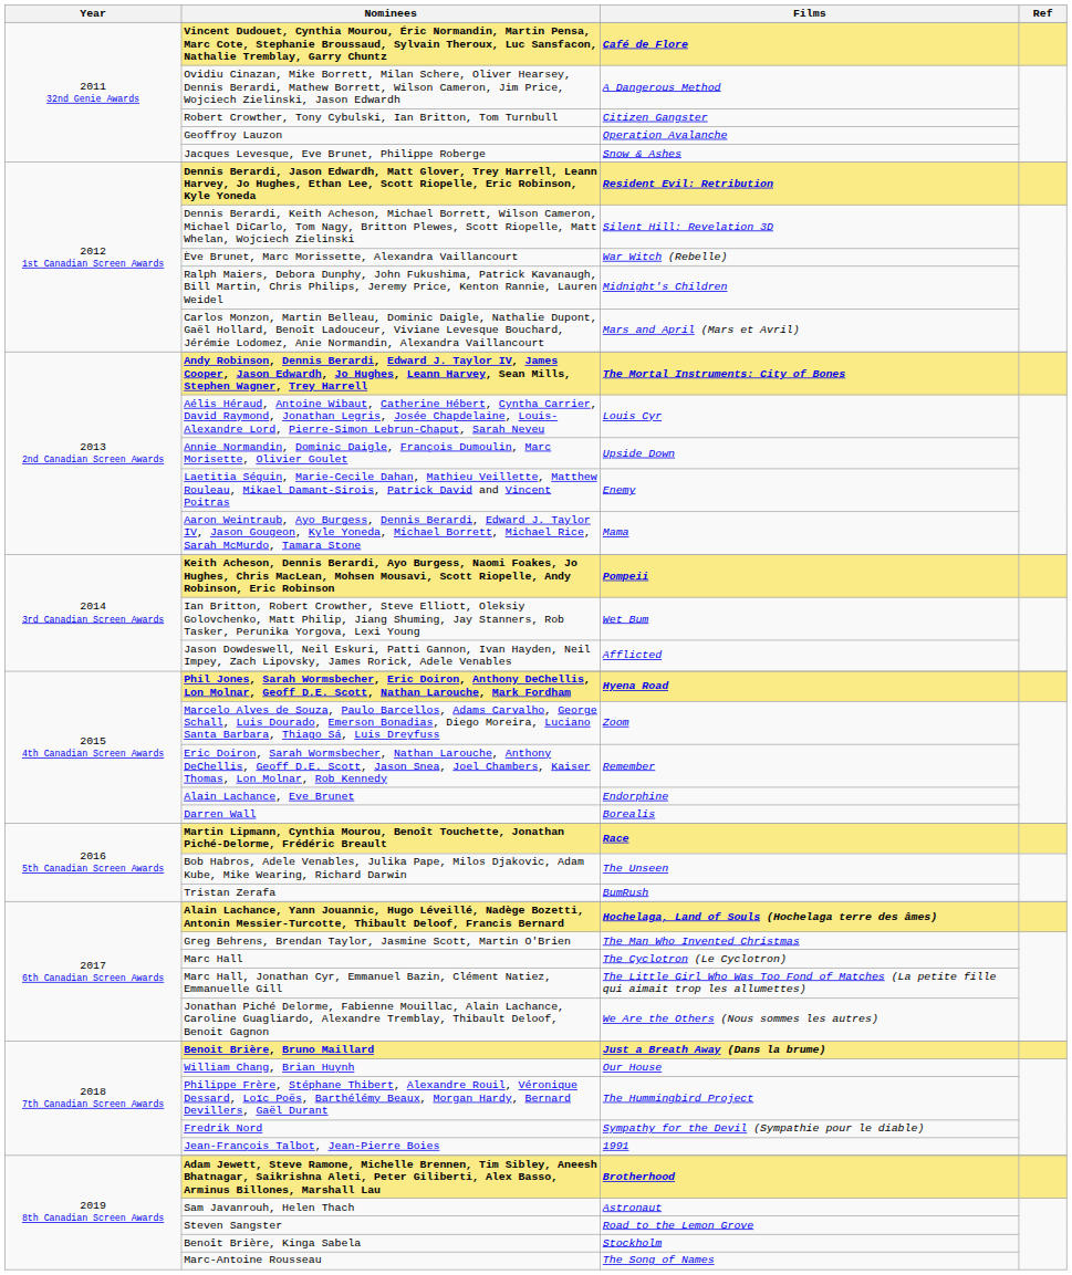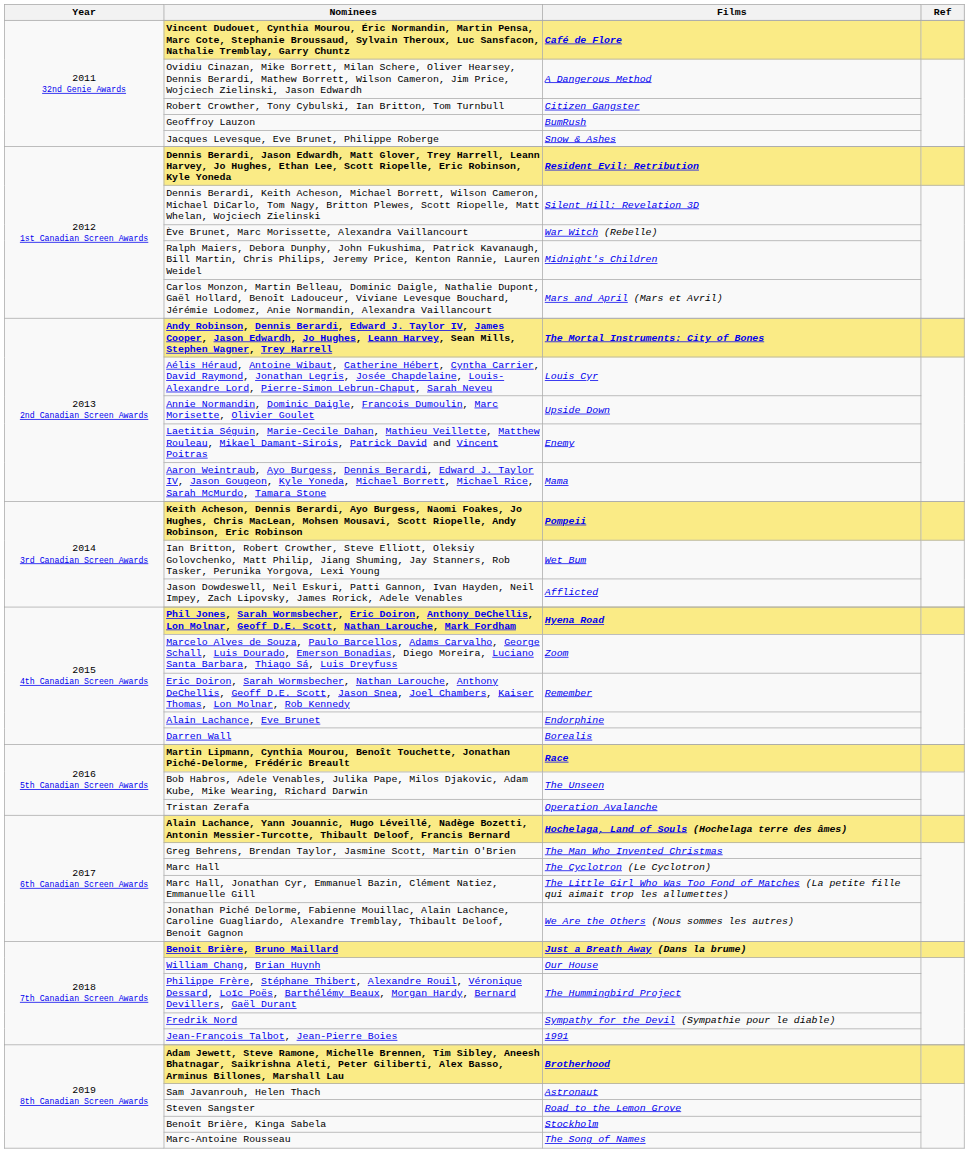Geoffroy Lauzon | Films: Operation Avalanche -> BumRush
Tristan Zerafa | Films: BumRush -> Operation Avalanche
